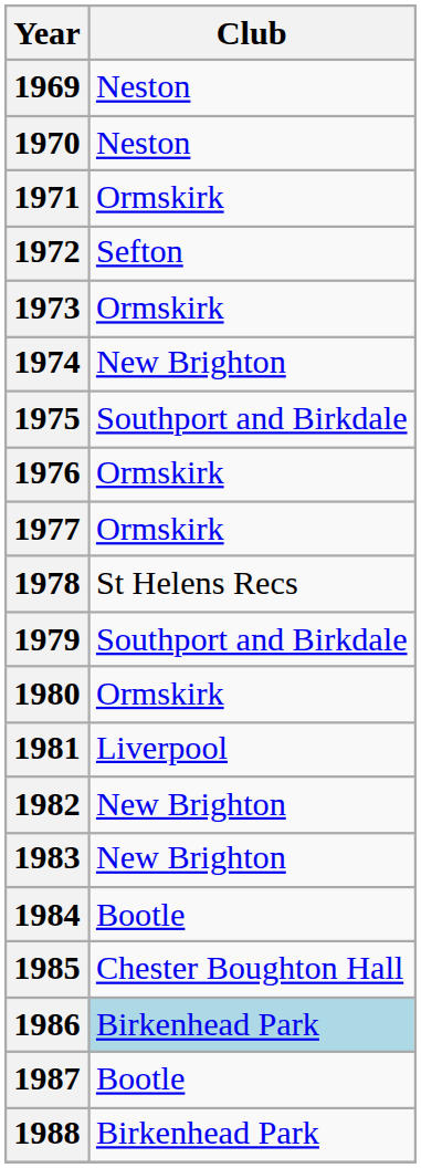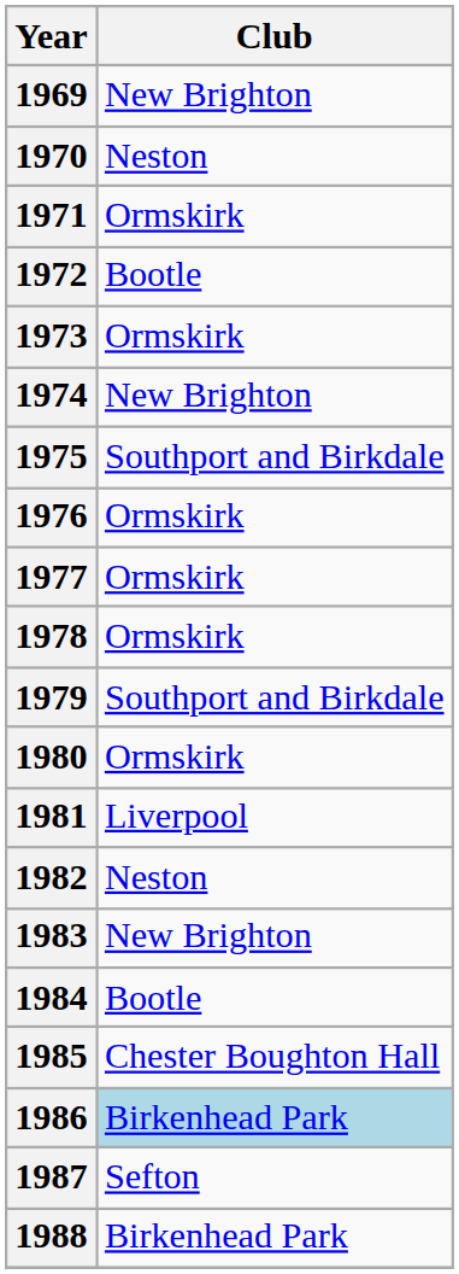1969 | Club: Neston -> New Brighton
1972 | Club: Sefton -> Bootle
1978 | Club: St Helens Recs -> Ormskirk
1982 | Club: New Brighton -> Neston
1987 | Club: Bootle -> Sefton
